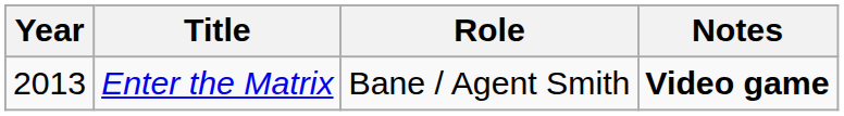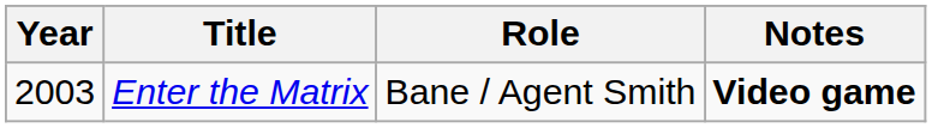Enter the Matrix | Year: 2013 -> 2003
